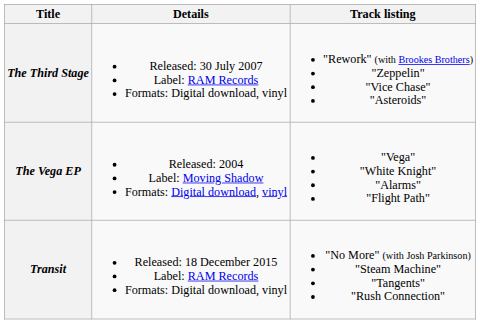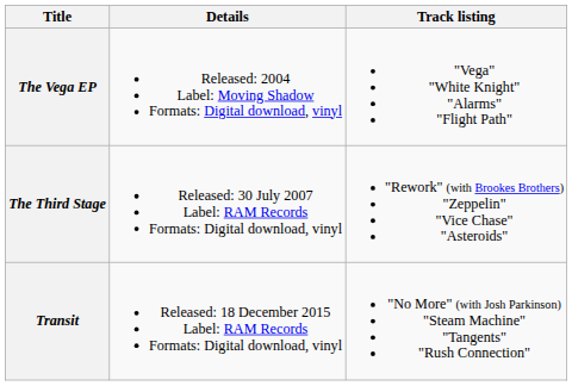rows swapped: The Vega EP <-> The Third Stage
